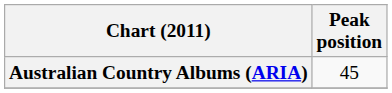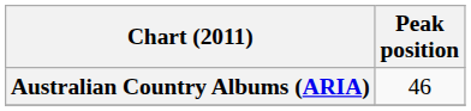Australian Country Albums (ARIA) | Peak position: 45 -> 46
